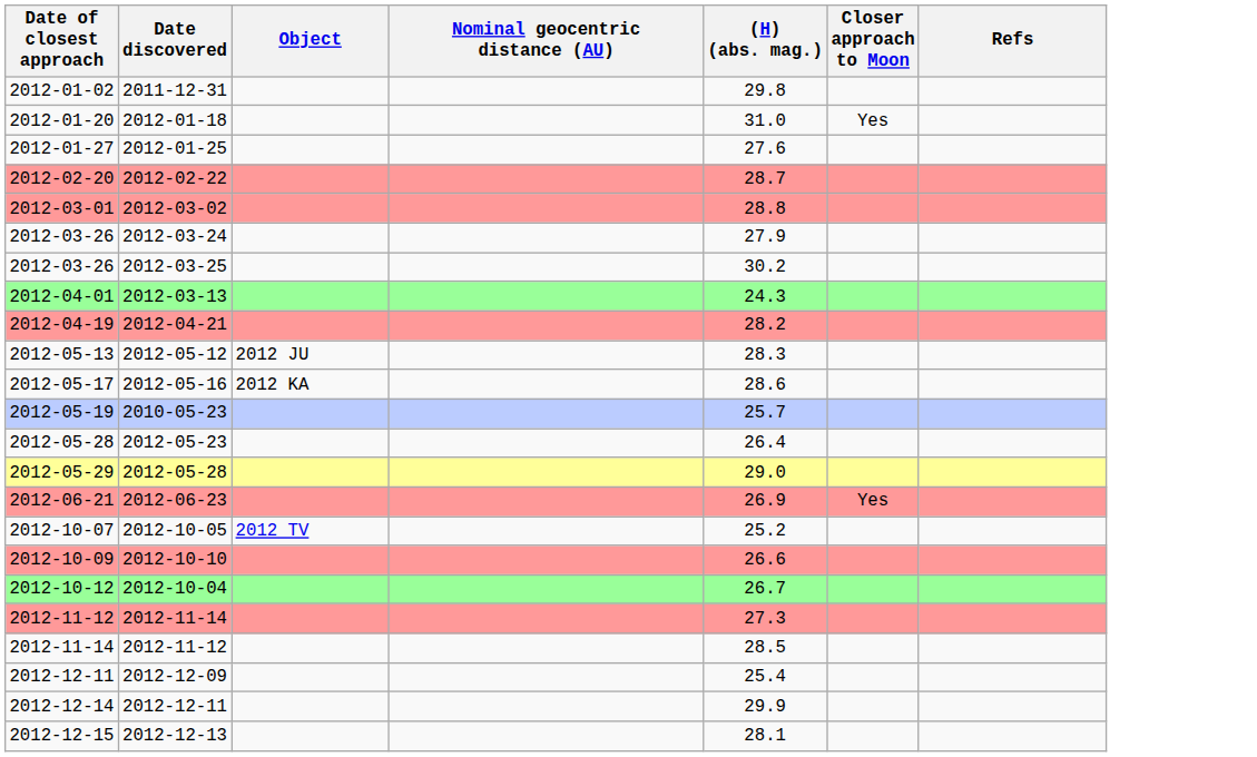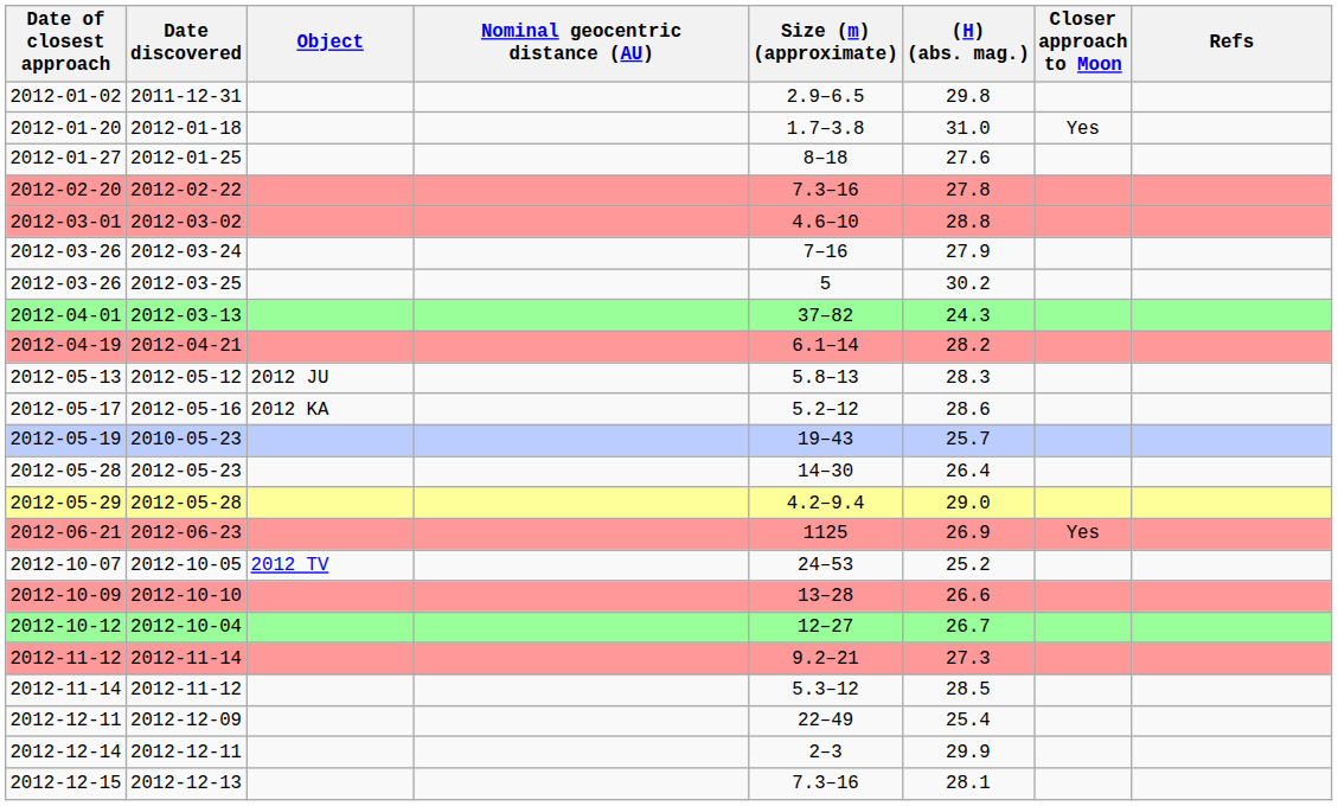+ column: Size (m) (approximate) | 2.9–6.5 | 1.7–3.8 | 8–18 | 7.3–16 | 4.6–10 | 7–16 | 5 | 37–82 | 6.1–14 | 5.8–13 | 5.2–12 | 19–43 | 14–30 | 4.2–9.4 | 1125 | 24–53 | 13–28 | 12–27 | 9.2–21 | 5.3–12 | 22–49 | 2–3 | 7.3–16
2012-02-22 | (H) (abs. mag.): 28.7 -> 27.8
